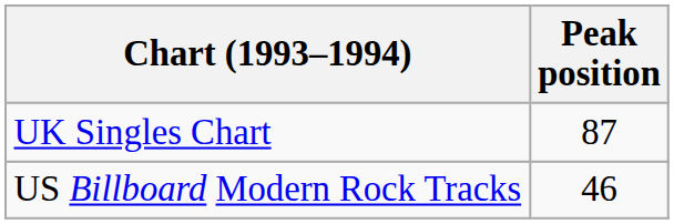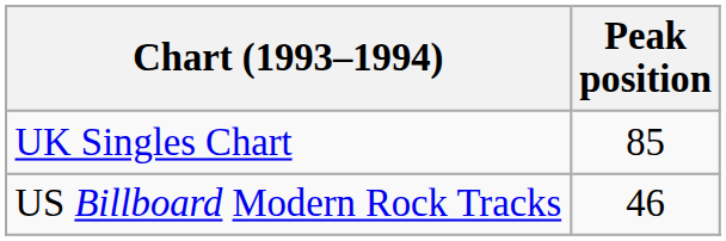UK Singles Chart | Peak position: 87 -> 85
